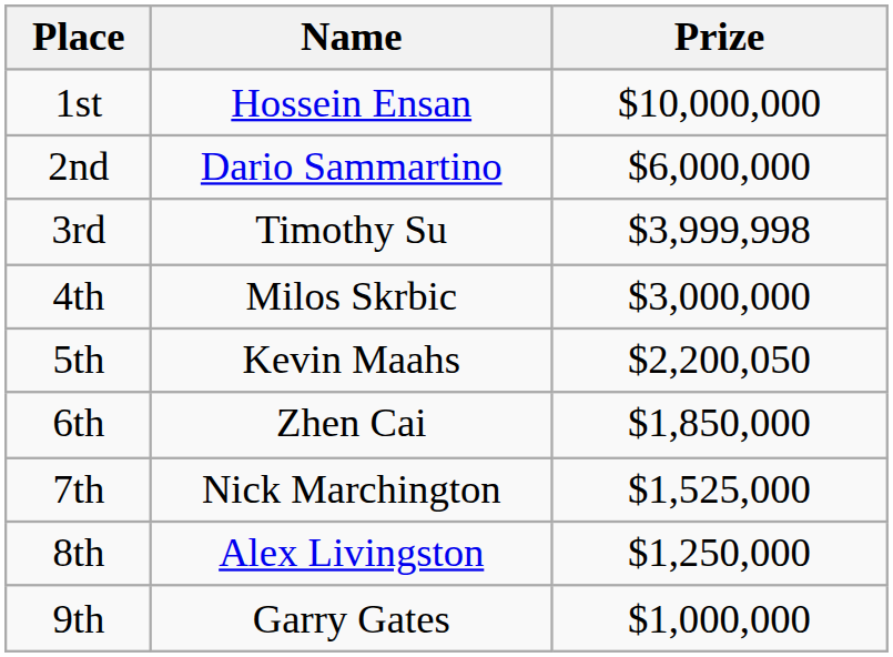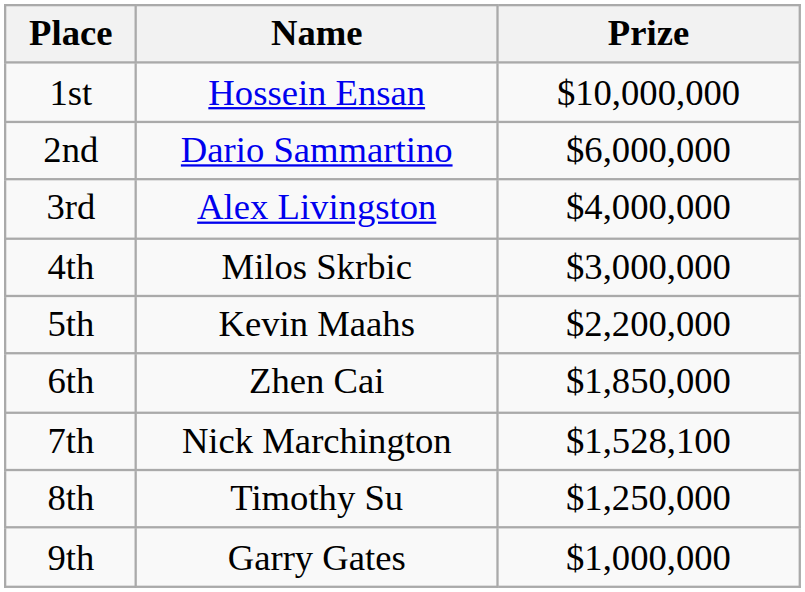3rd | Name: Timothy Su -> Alex Livingston
3rd | Prize: $3,999,998 -> $4,000,000
5th | Prize: $2,200,050 -> $2,200,000
7th | Prize: $1,525,000 -> $1,528,100
8th | Name: Alex Livingston -> Timothy Su
